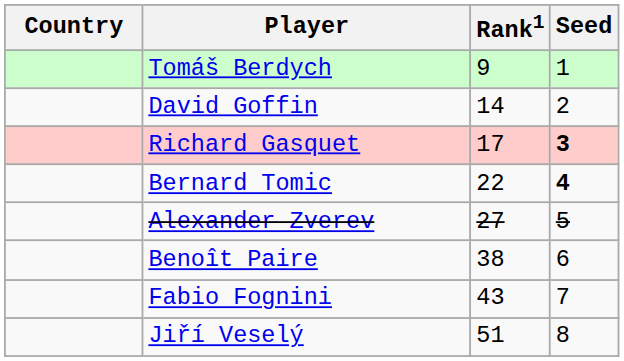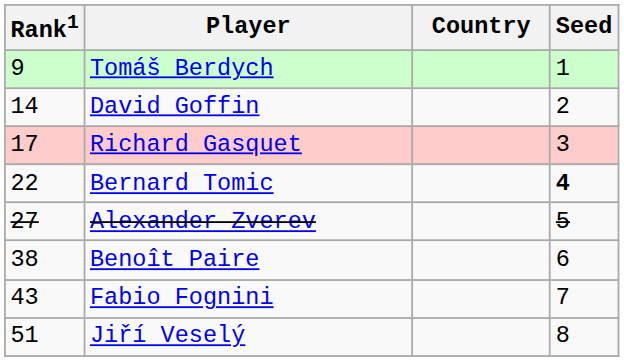columns swapped: Country <-> Rank1
Richard Gasquet | Seed: bold -> normal
